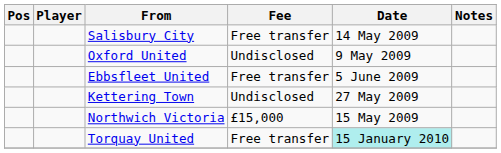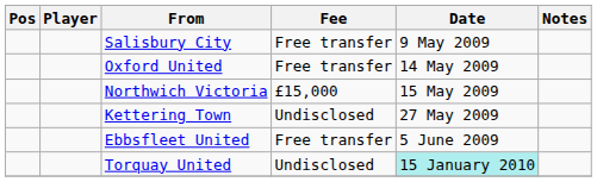Salisbury City | Date: 14 May 2009 -> 9 May 2009
Oxford United | Fee: Undisclosed -> Free transfer
Oxford United | Date: 9 May 2009 -> 14 May 2009
rows swapped: Northwich Victoria <-> Ebbsfleet United
Torquay United | Fee: Free transfer -> Undisclosed
